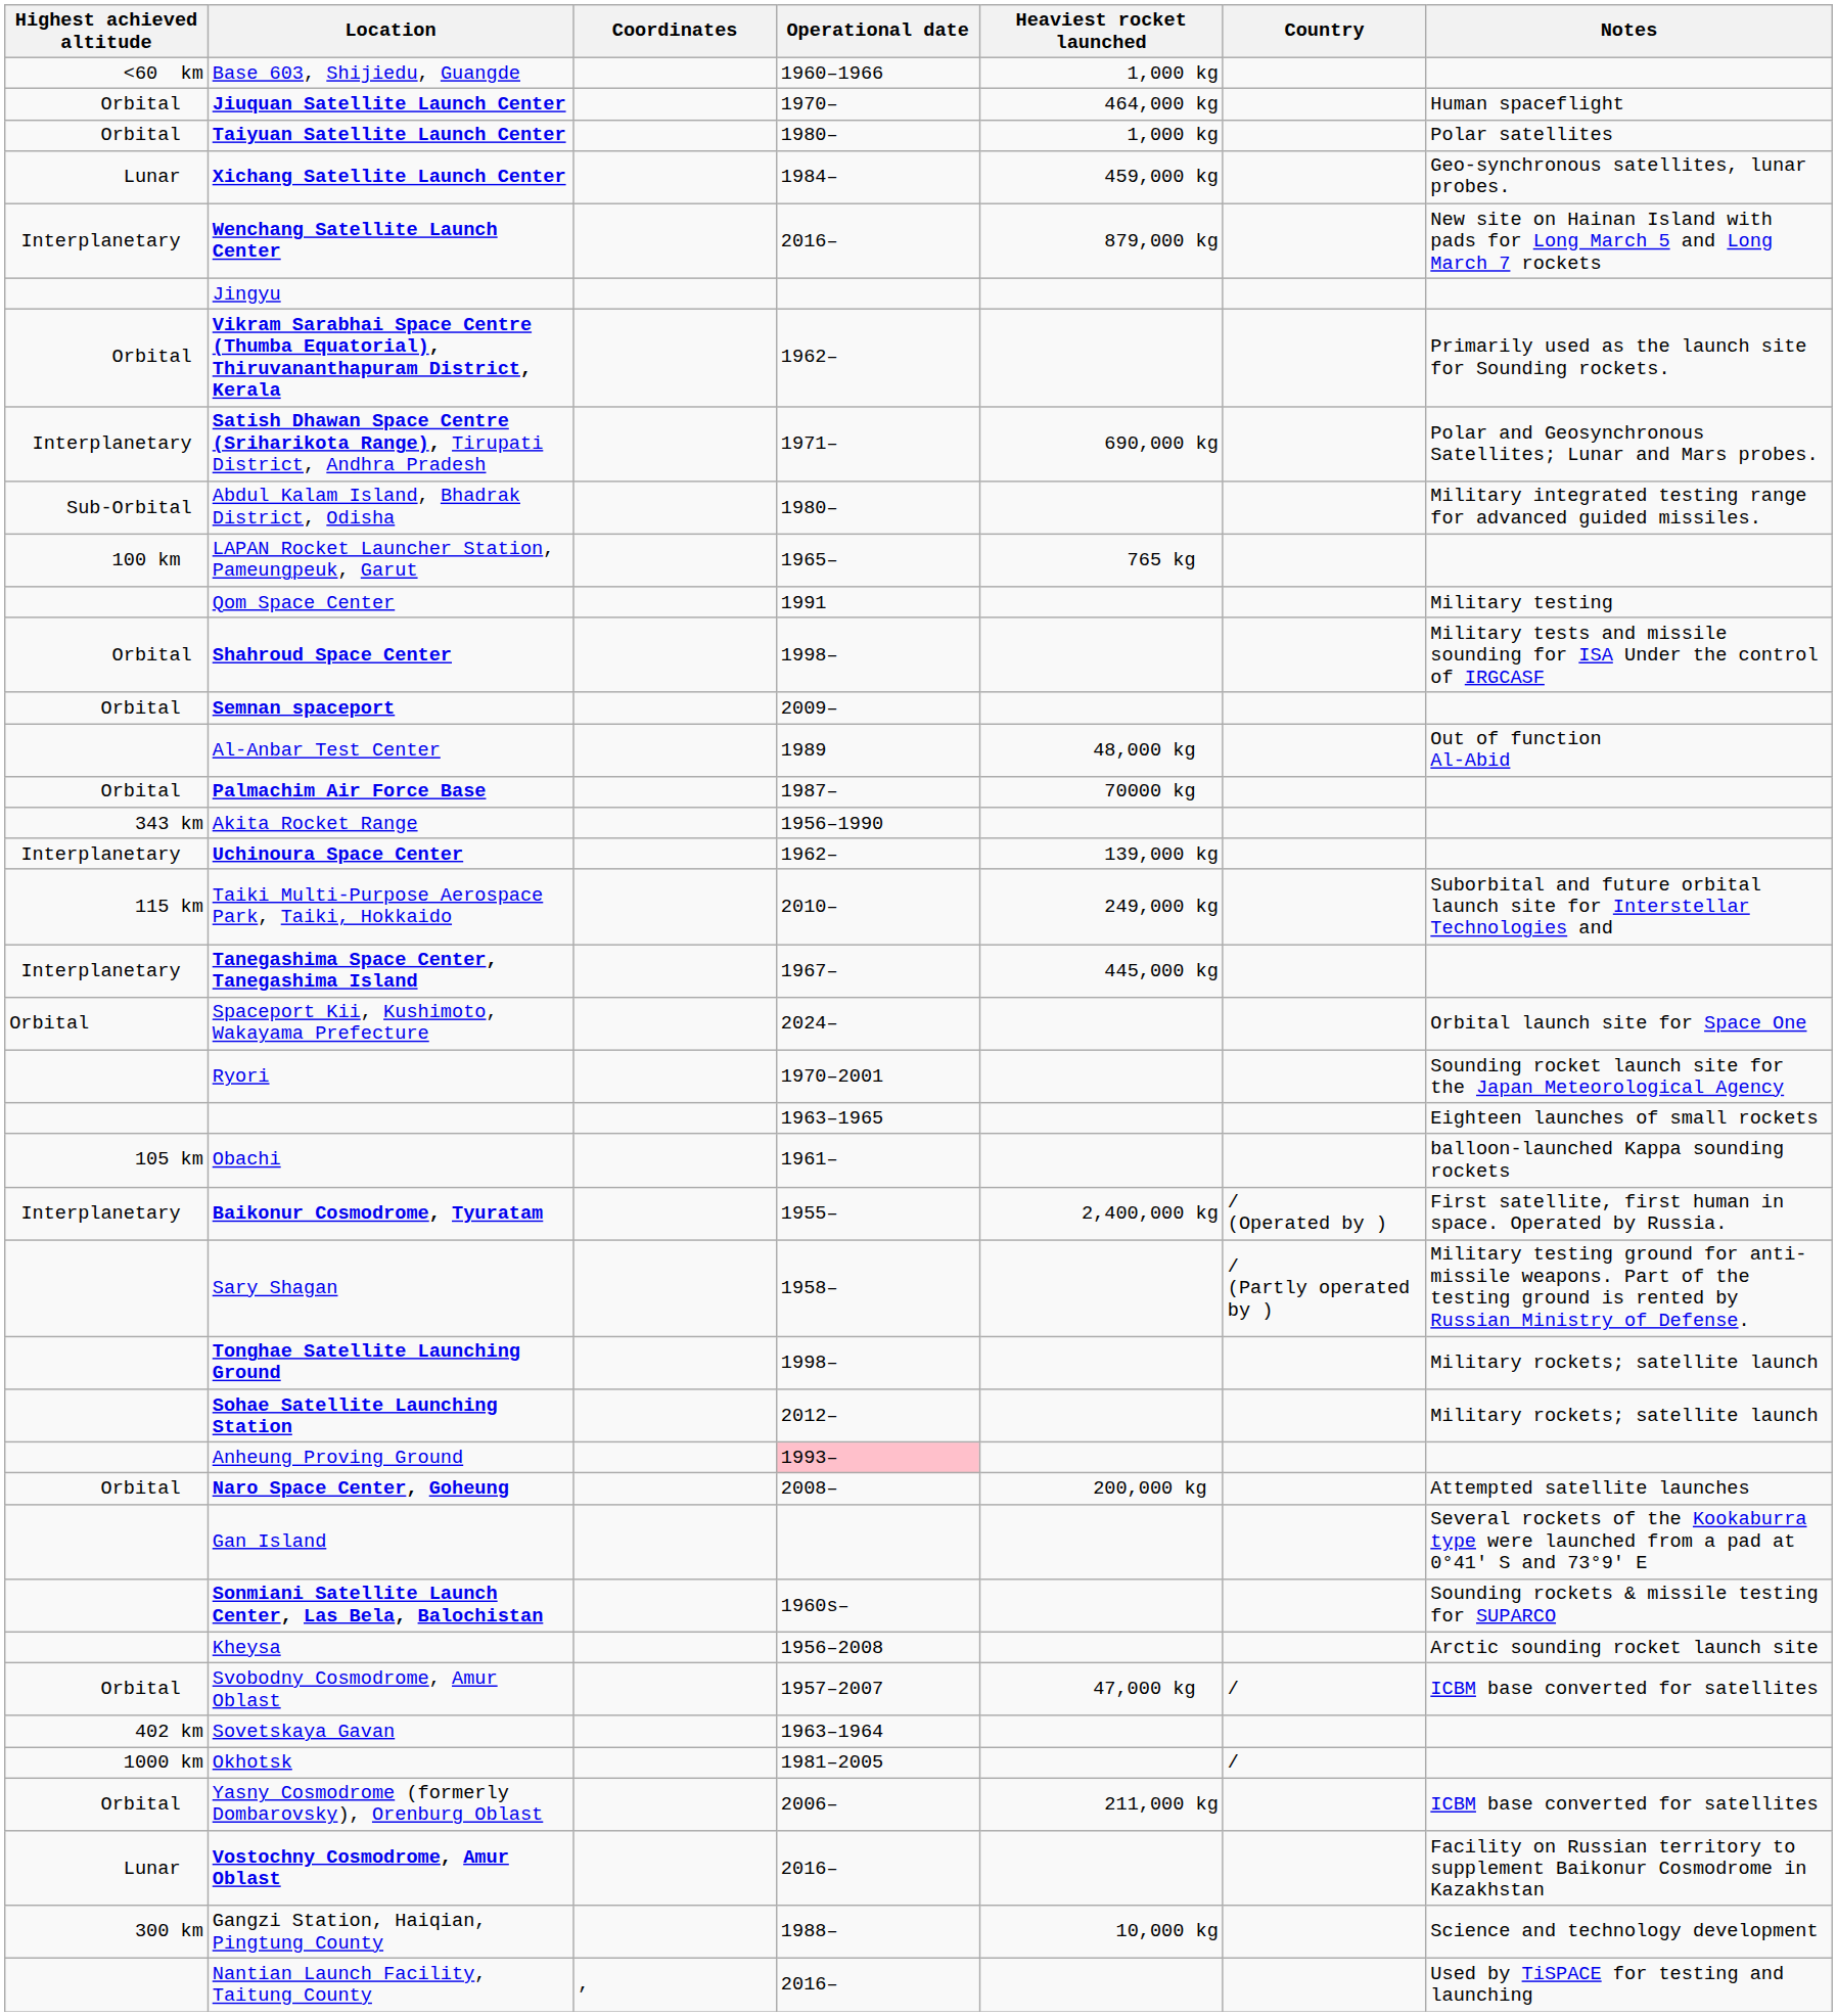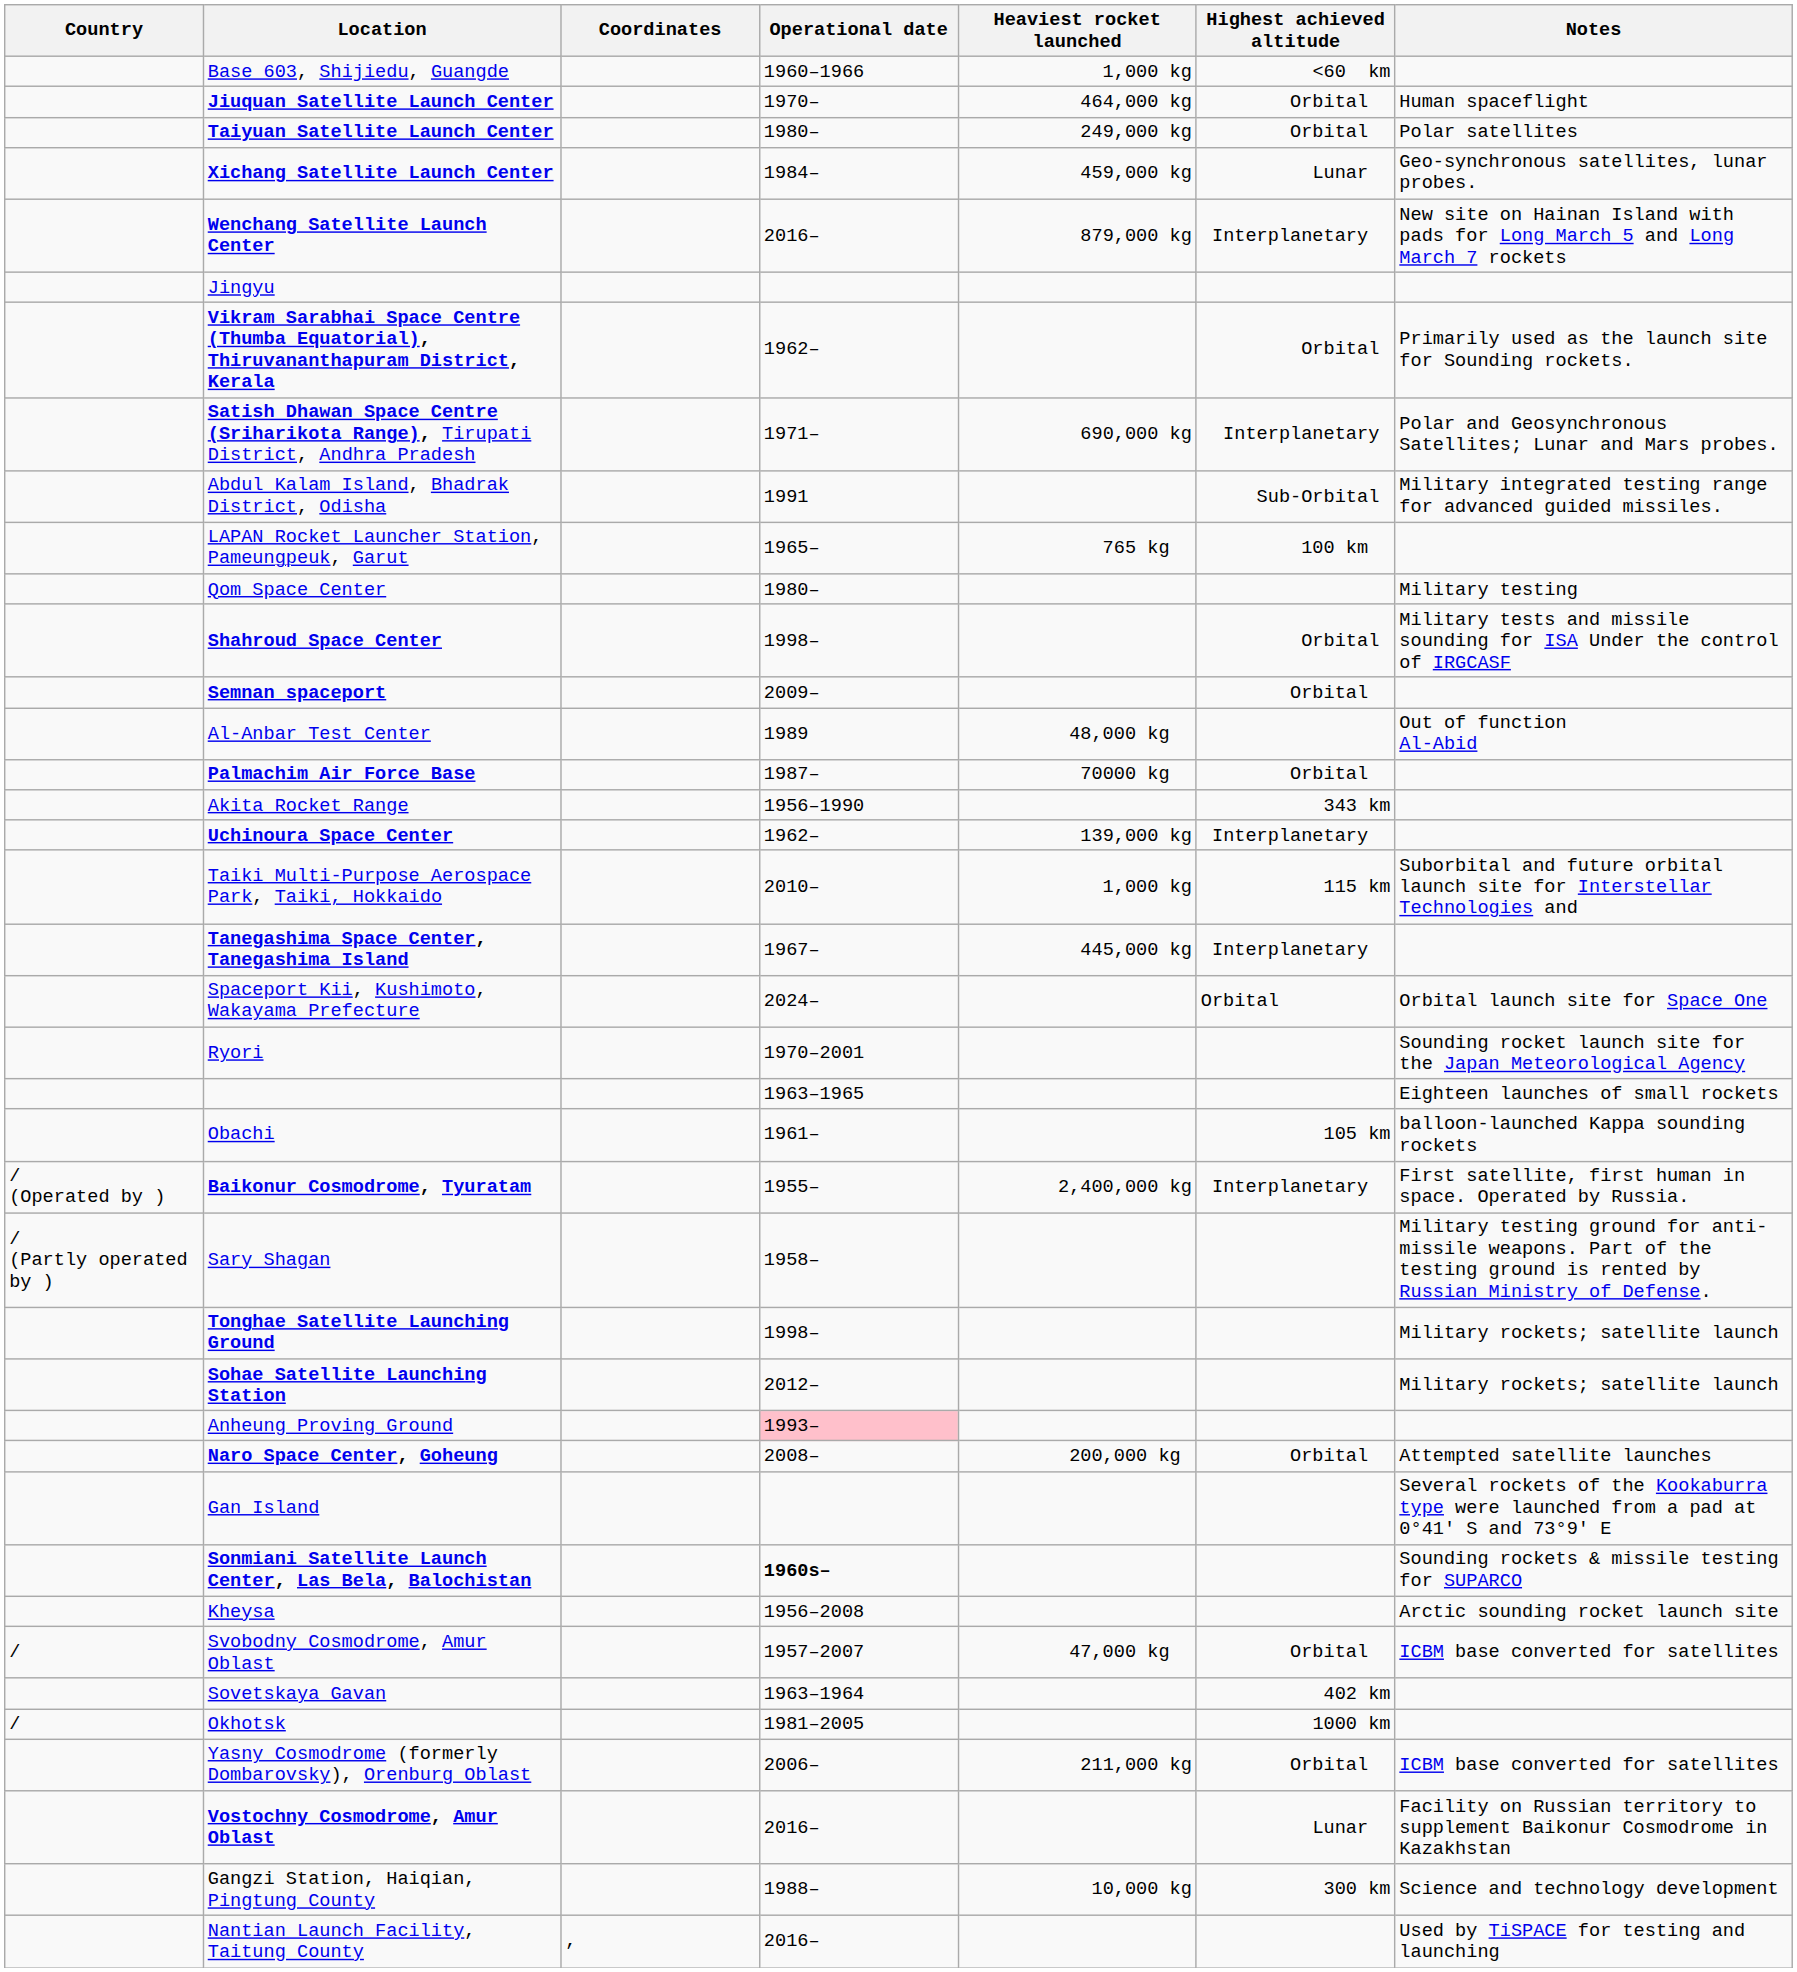columns swapped: Country <-> Highest achieved altitude
Taiyuan Satellite Launch Center | Heaviest rocket launched: 1,000 kg -> 249,000 kg
Abdul Kalam Island, Bhadrak District, Odisha | Operational date: 1980– -> 1991
Qom Space Center | Operational date: 1991 -> 1980–
Taiki Multi-Purpose Aerospace Park, Taiki, Hokkaido | Heaviest rocket launched: 249,000 kg -> 1,000 kg
Sonmiani Satellite Launch Center, Las Bela, Balochistan | Operational date: normal -> bold
